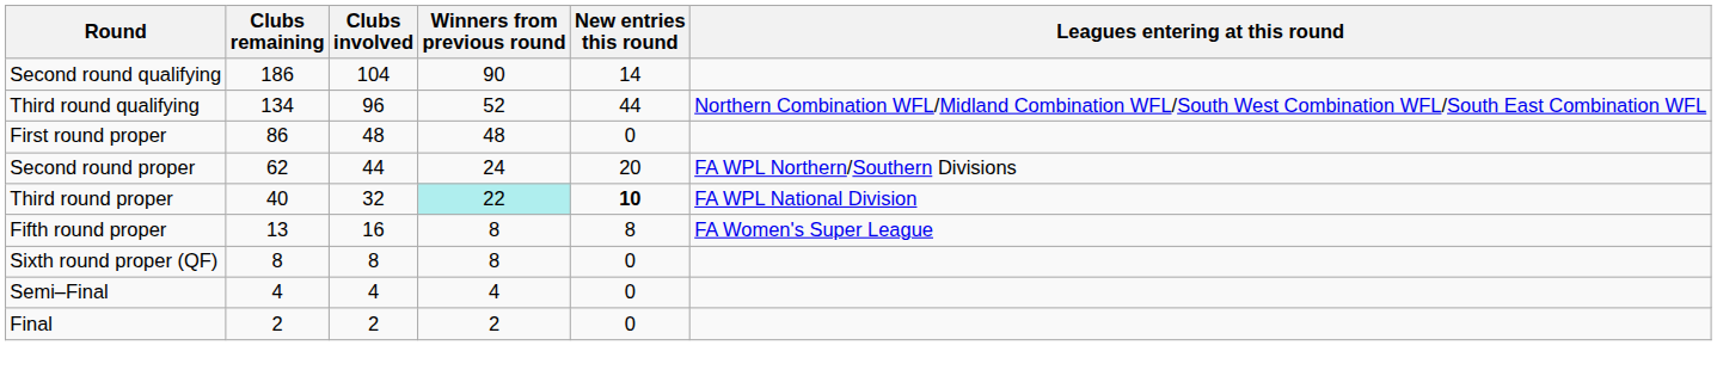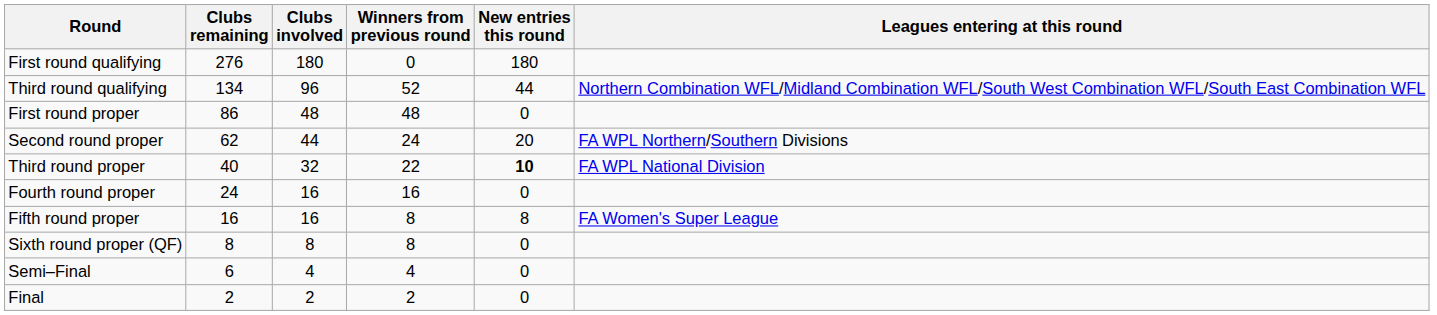+ row: First round qualifying | 276 | 180 | 0 | 180
- row: Second round qualifying | 186 | 104 | 90 | 14
Third round proper | Winners from previous round: paleturquoise background -> no background
+ row: Fourth round proper | 24 | 16 | 16 | 0
Fifth round proper | Clubs remaining: 13 -> 16
Semi–Final | Clubs remaining: 4 -> 6
